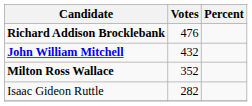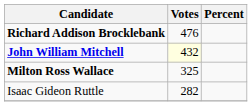John William Mitchell | Votes: no background -> lightyellow background
Milton Ross Wallace | Votes: 352 -> 325
